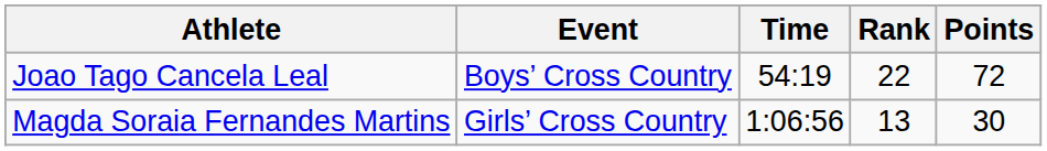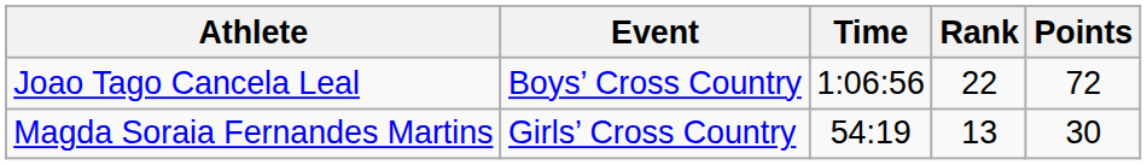Joao Tago Cancela Leal | Time: 54:19 -> 1:06:56
Magda Soraia Fernandes Martins | Time: 1:06:56 -> 54:19
